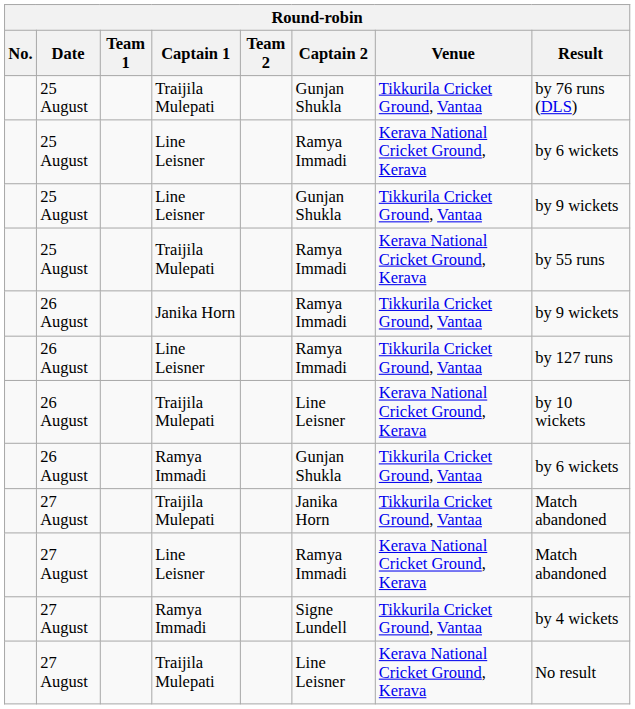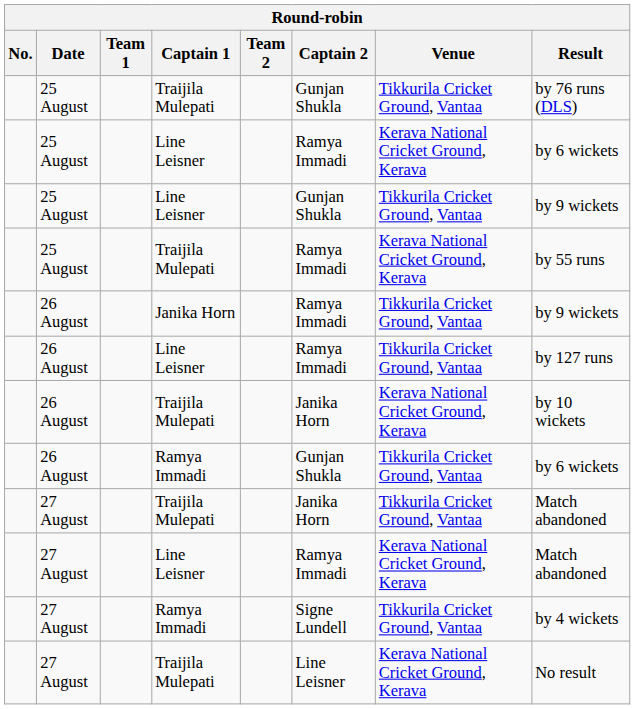26 August / Traijila Mulepati | Captain 2: Line Leisner -> Janika Horn
